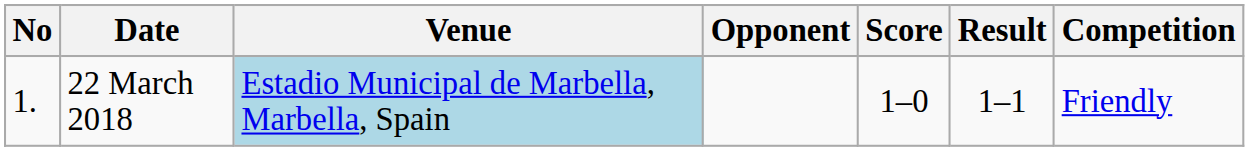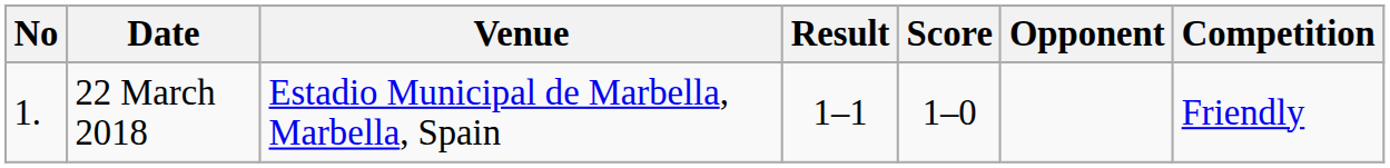columns swapped: Opponent <-> Result
22 March 2018 | Venue: lightblue background -> no background
